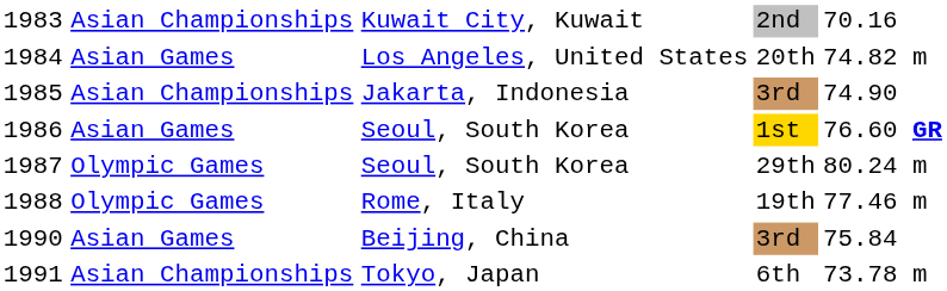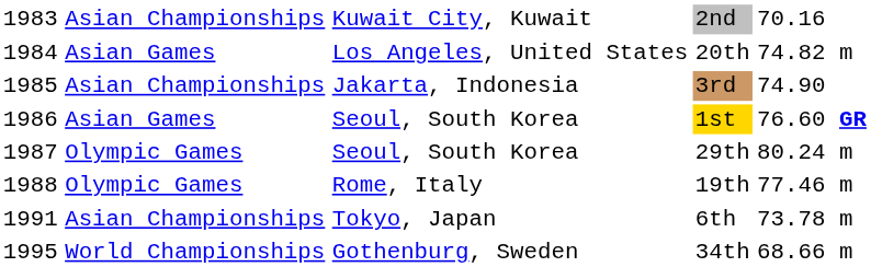- row: 1990 | Asian Games | Beijing, China | 3rd | 75.84
+ row: 1995 | World Championships | Gothenburg, Sweden | 34th | 68.66 m
